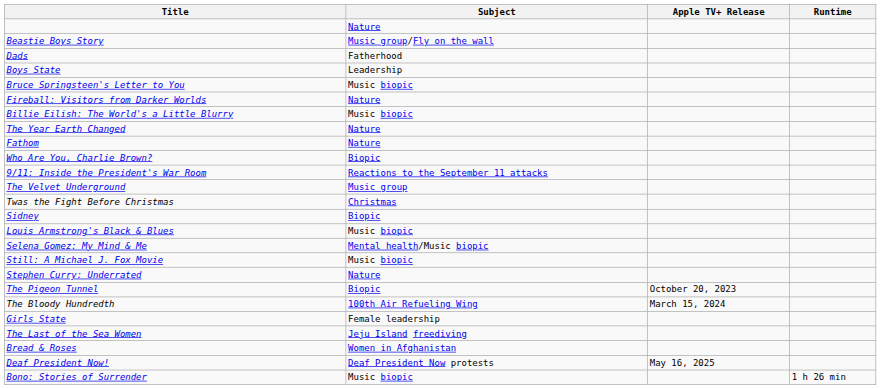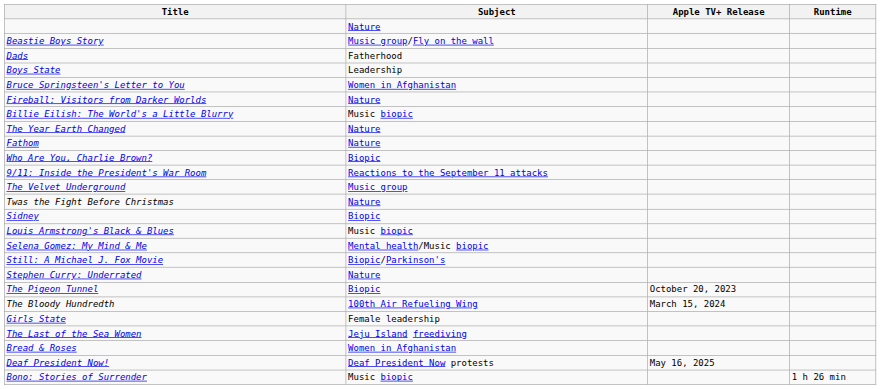Bruce Springsteen's Letter to You | Subject: Music biopic -> Women in Afghanistan
Twas the Fight Before Christmas | Subject: Christmas -> Nature
Still: A Michael J. Fox Movie | Subject: Music biopic -> Biopic/Parkinson's
